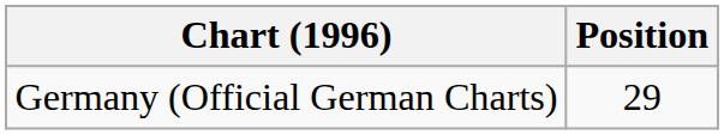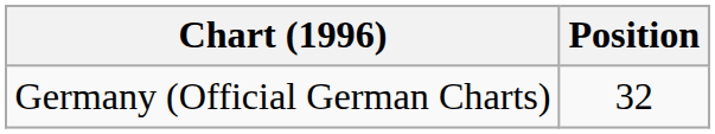Germany (Official German Charts) | Position: 29 -> 32
